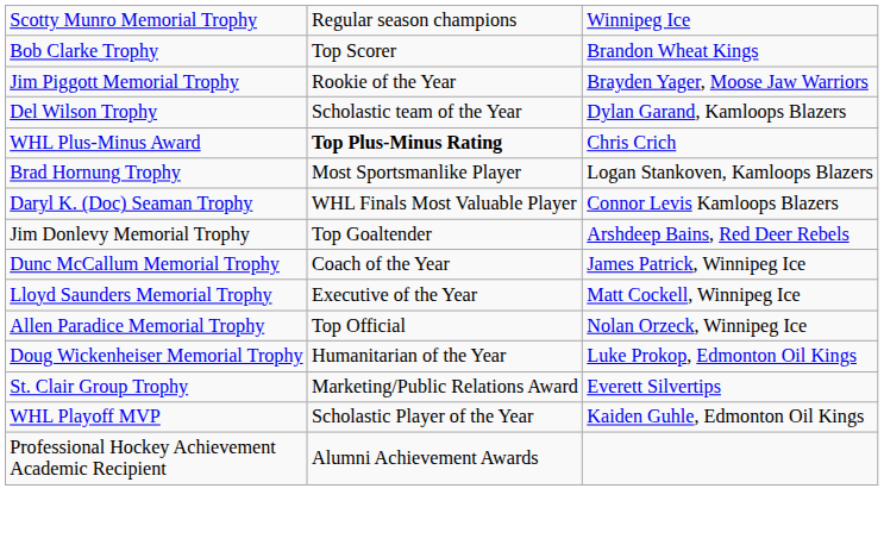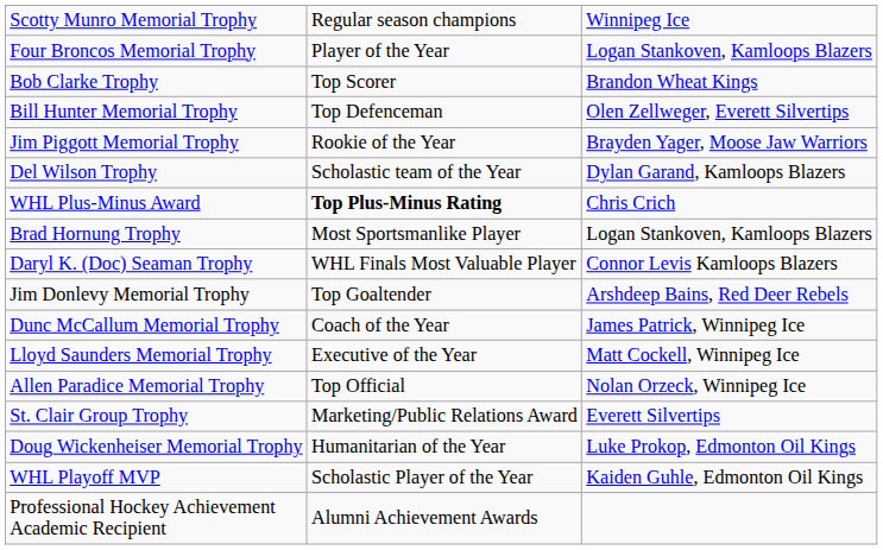+ row: Four Broncos Memorial Trophy | Player of the Year | Logan Stankoven, Kamloops Blazers
+ row: Bill Hunter Memorial Trophy | Top Defenceman | Olen Zellweger, Everett Silvertips
rows swapped: St. Clair Group Trophy <-> Doug Wickenheiser Memorial Trophy
